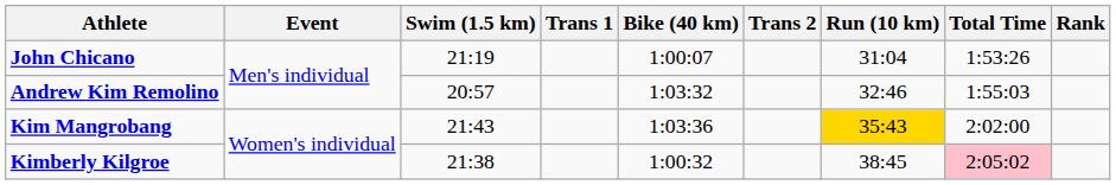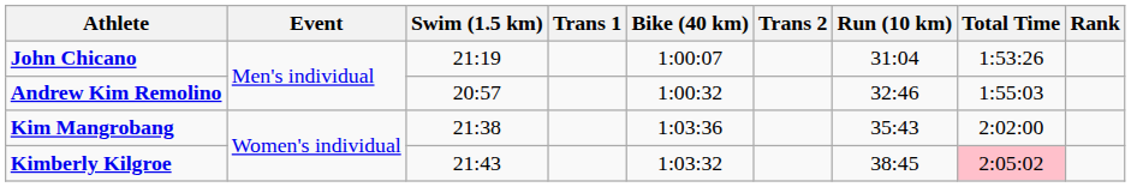Andrew Kim Remolino | Bike (40 km): 1:03:32 -> 1:00:32
Kim Mangrobang | Swim (1.5 km): 21:43 -> 21:38
Kim Mangrobang | Run (10 km): gold background -> no background
Kimberly Kilgroe | Swim (1.5 km): 21:38 -> 21:43
Kimberly Kilgroe | Bike (40 km): 1:00:32 -> 1:03:32
